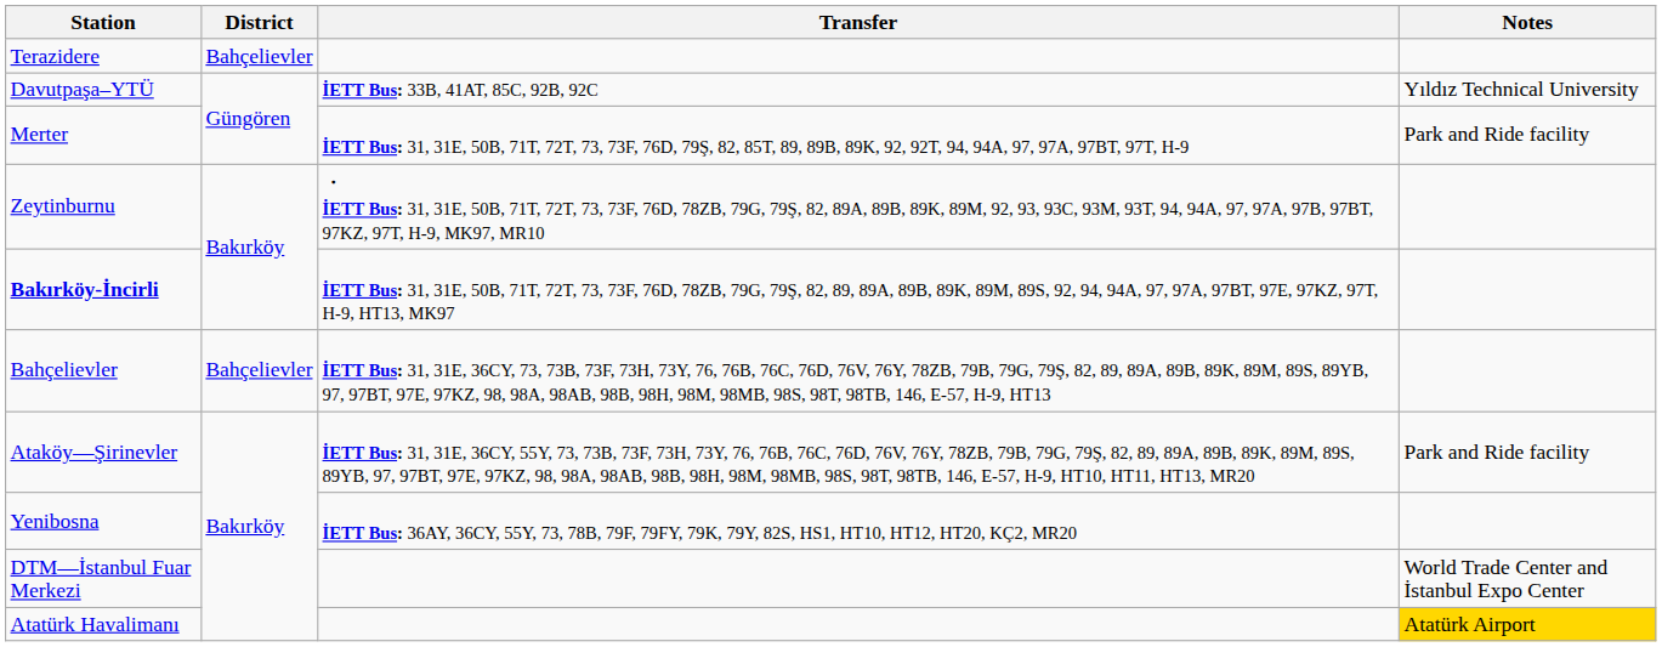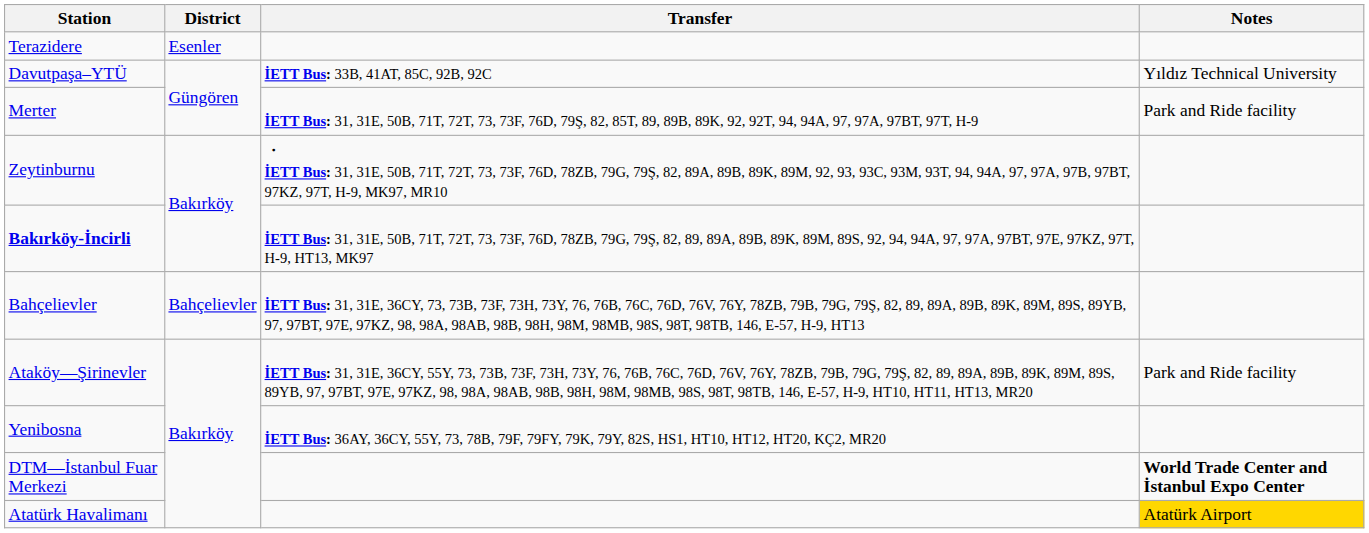Terazidere | District: Bahçelievler -> Esenler
DTM—İstanbul Fuar Merkezi | Notes: normal -> bold
